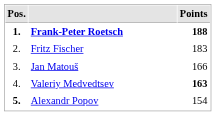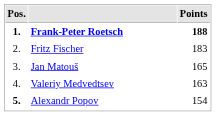Jan Matouš | Points: 166 -> 165
Valeriy Medvedtsev | Points: bold -> normal
